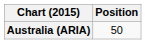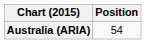Australia (ARIA) | Position: 50 -> 54
